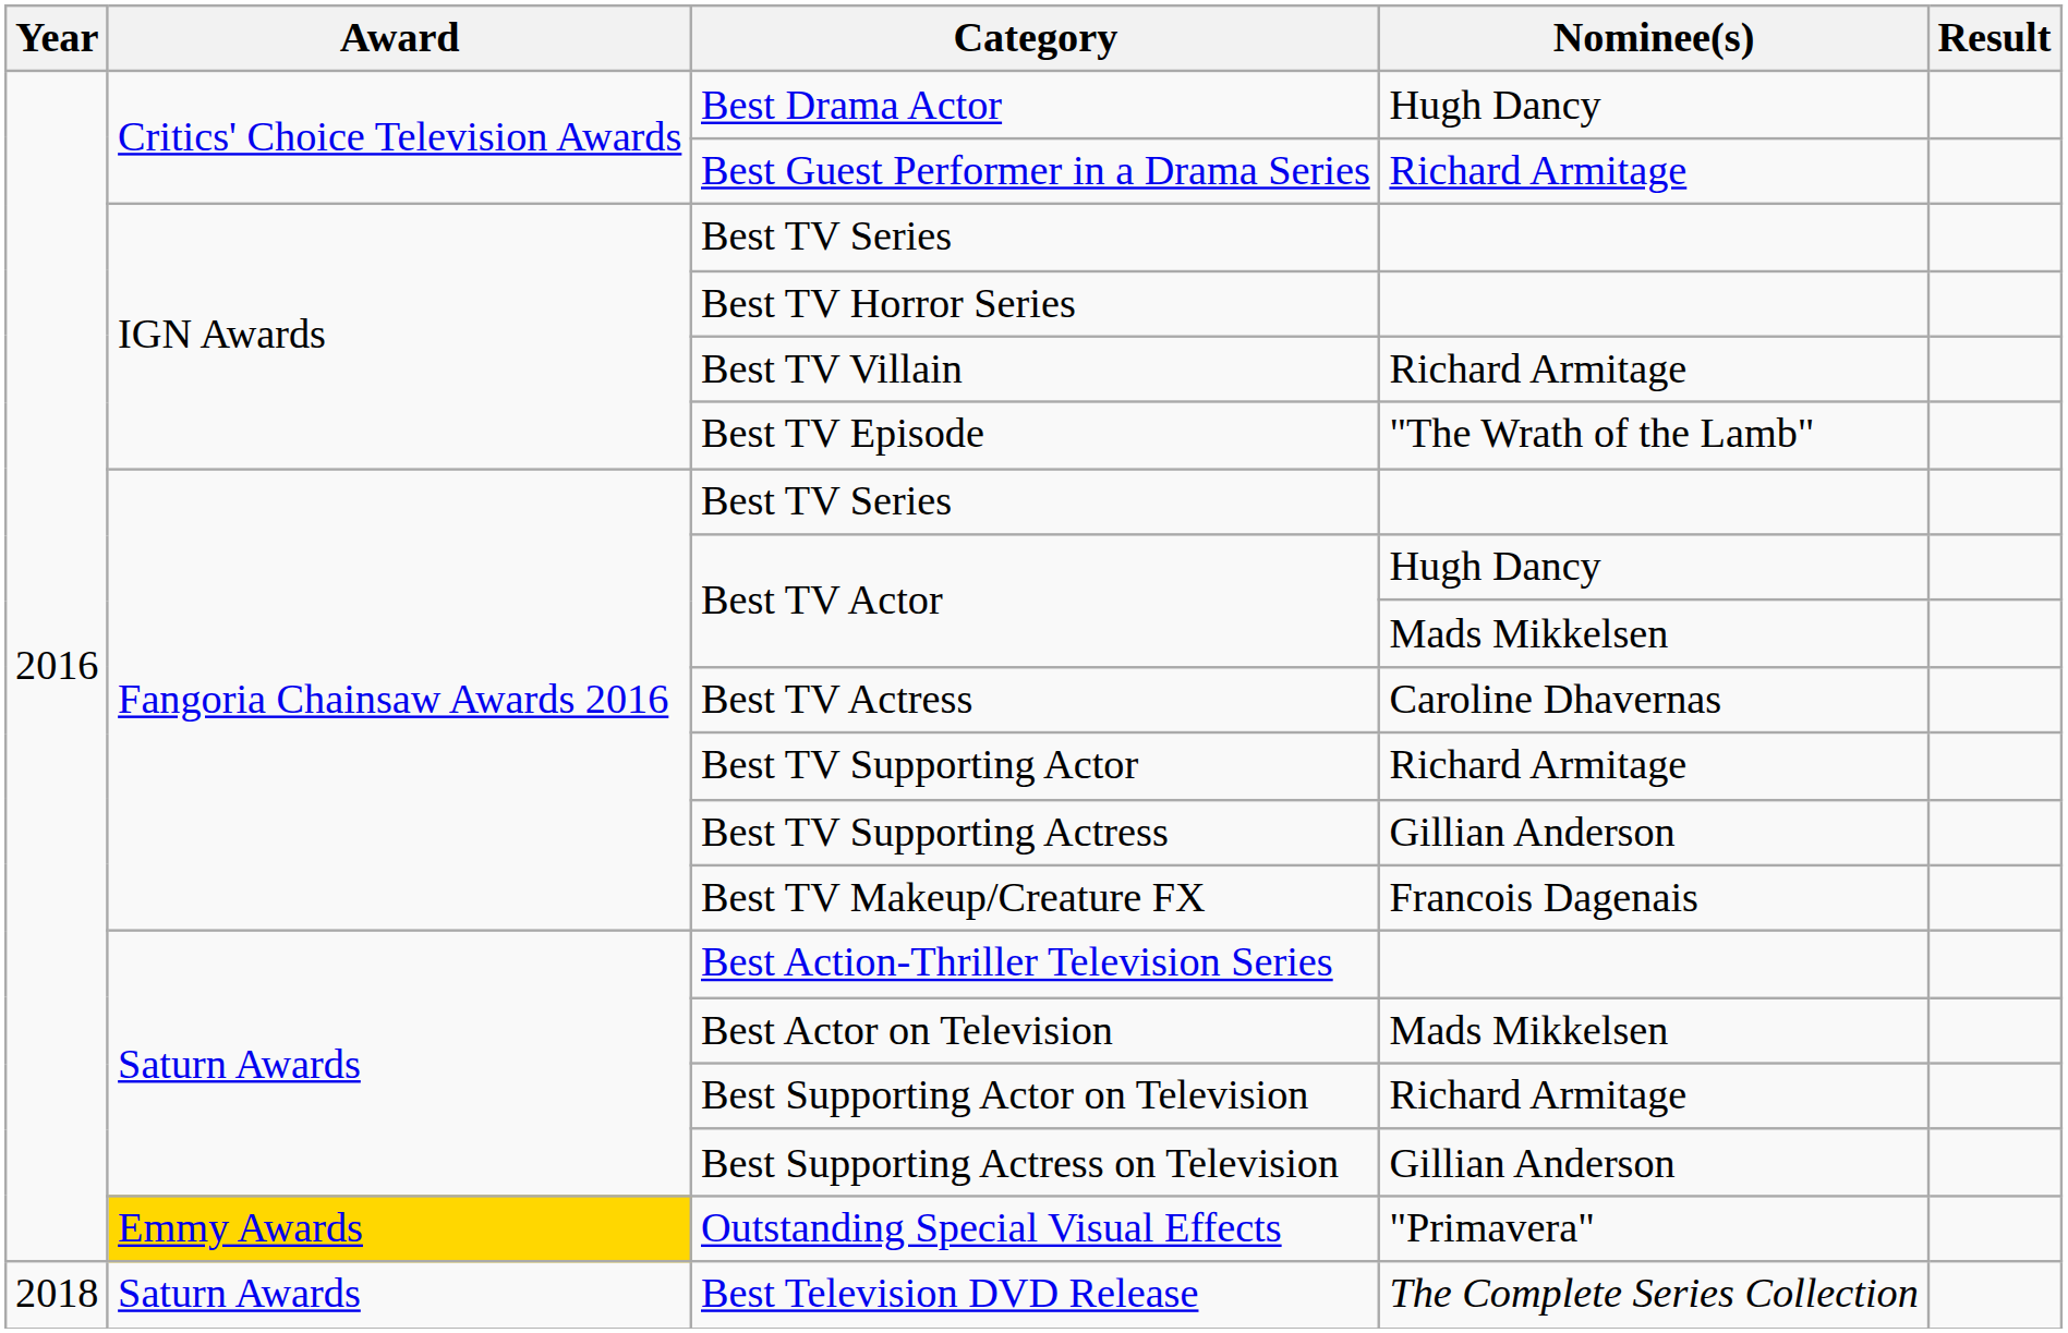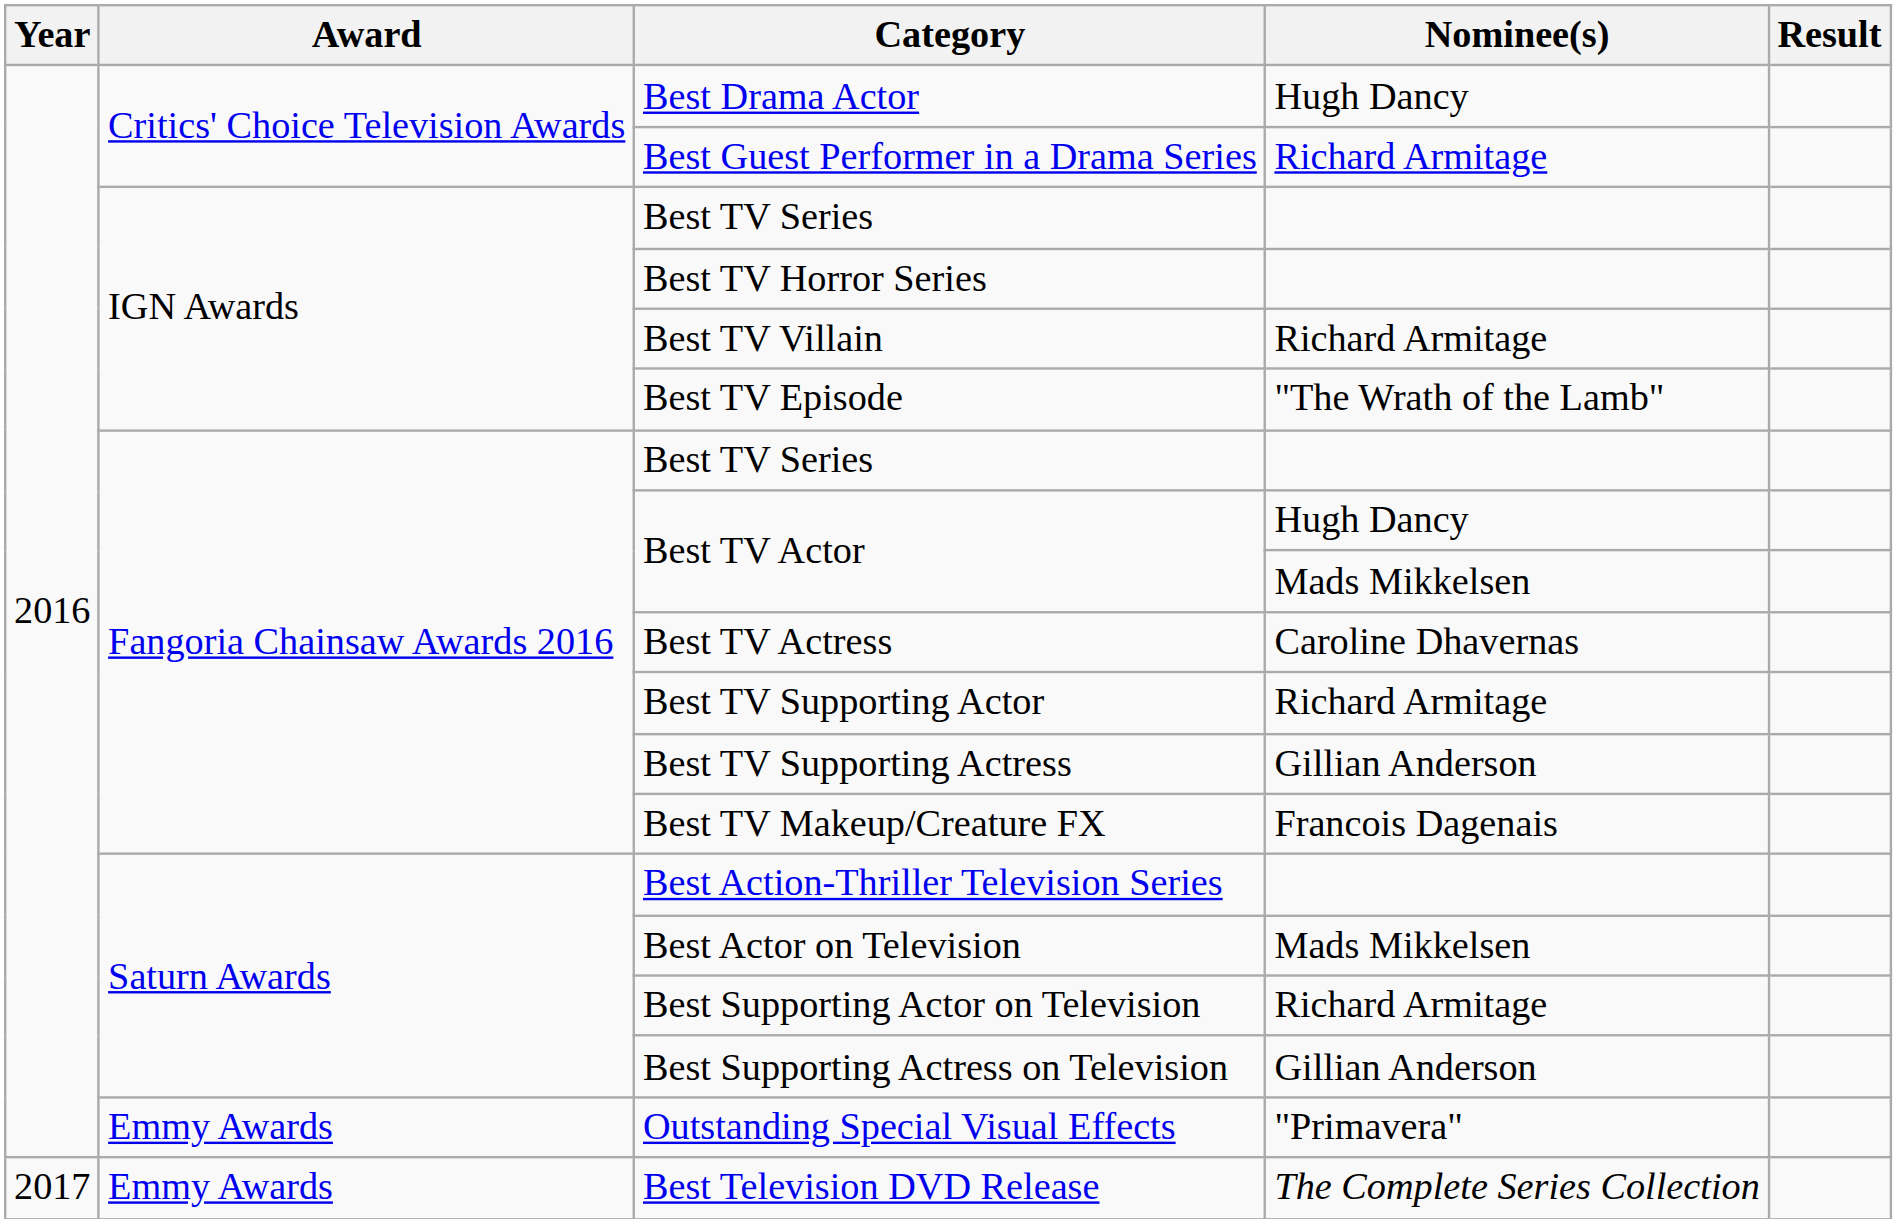Outstanding Special Visual Effects | Award: gold background -> no background
Best Television DVD Release | Year: 2018 -> 2017
Best Television DVD Release | Award: Saturn Awards -> Emmy Awards
